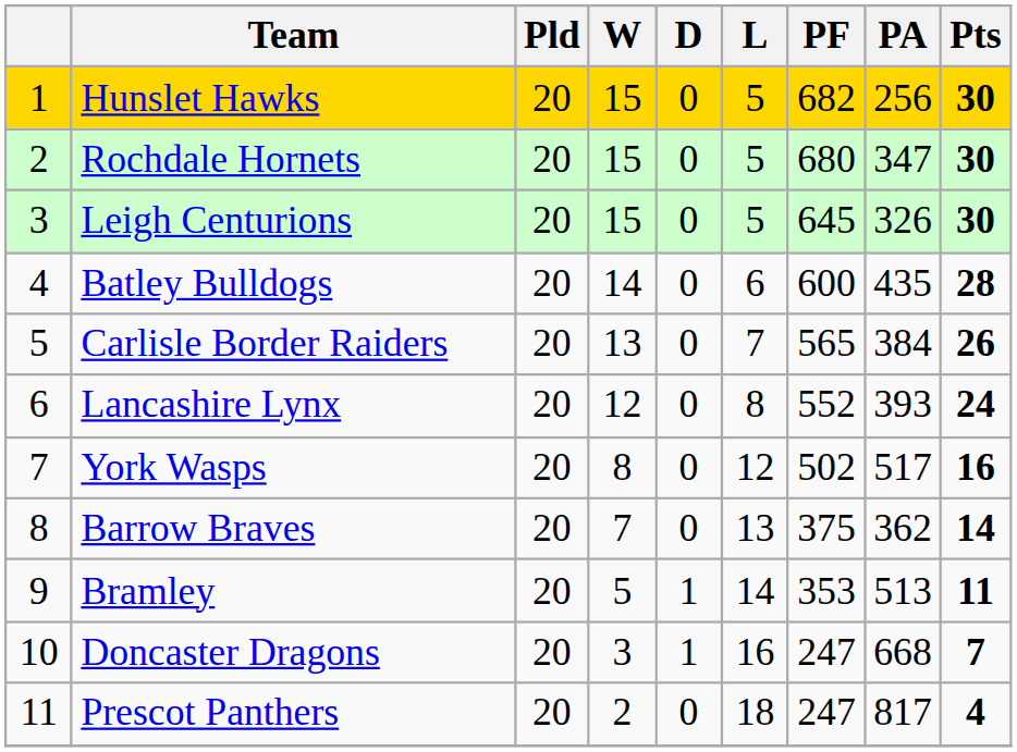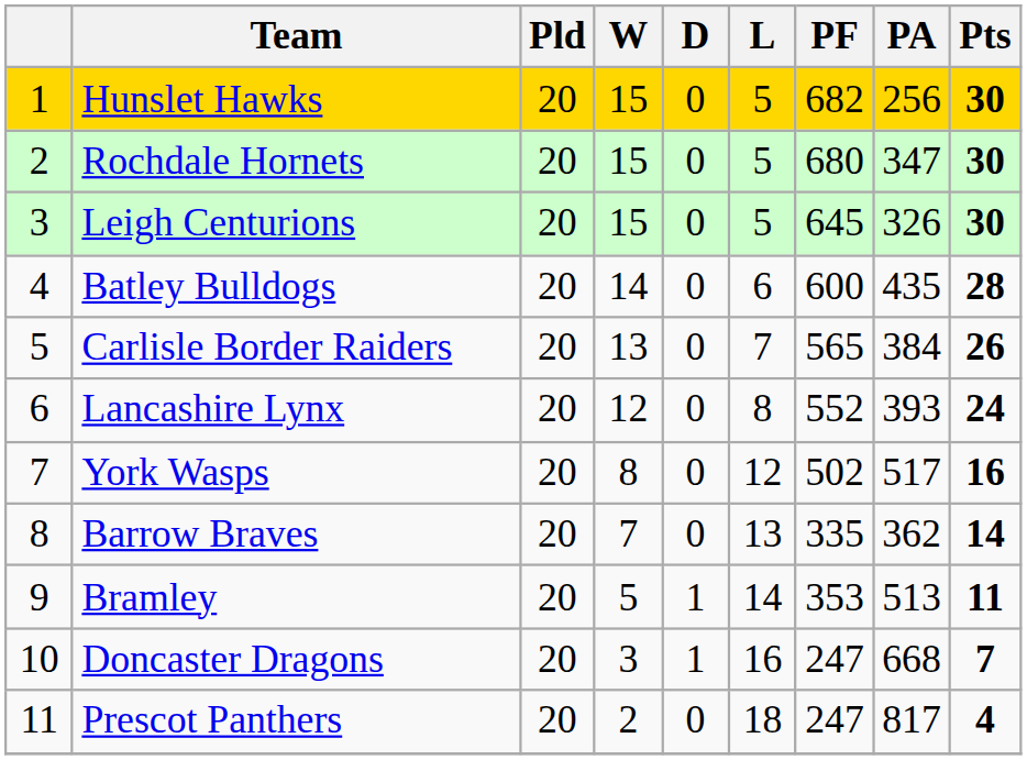Barrow Braves | PF: 375 -> 335
